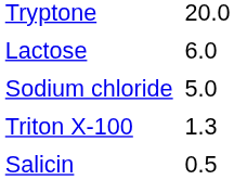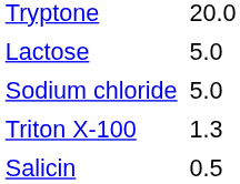Lactose | column 2: 6.0 -> 5.0
